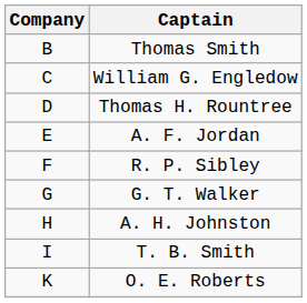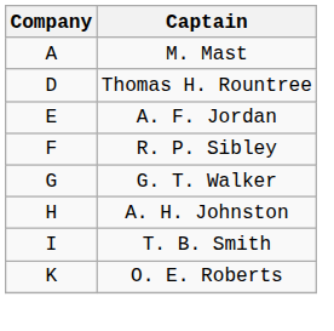+ row: A | M. Mast
- row: B | Thomas Smith
- row: C | William G. Engledow
